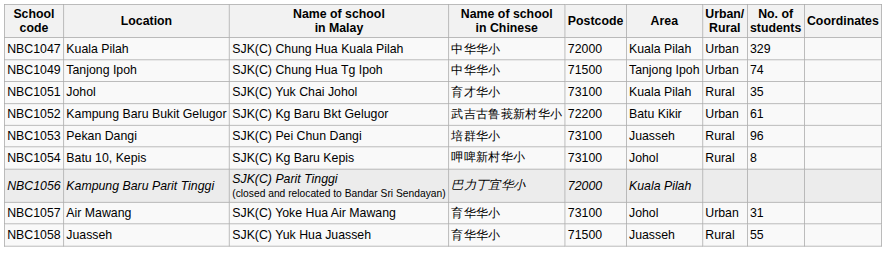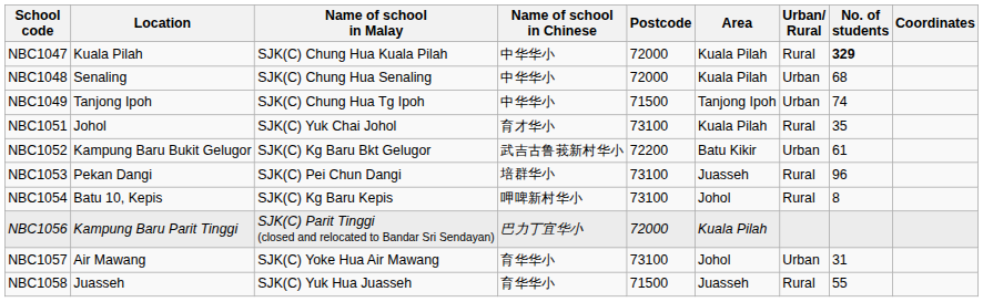NBC1047 | Urban/ Rural: Urban -> Rural
NBC1047 | No. of students: normal -> bold
+ row: NBC1048 | Senaling | SJK(C) Chung Hua Senaling | 中华华小 | 72000 | Kuala Pilah | Urban | 68
